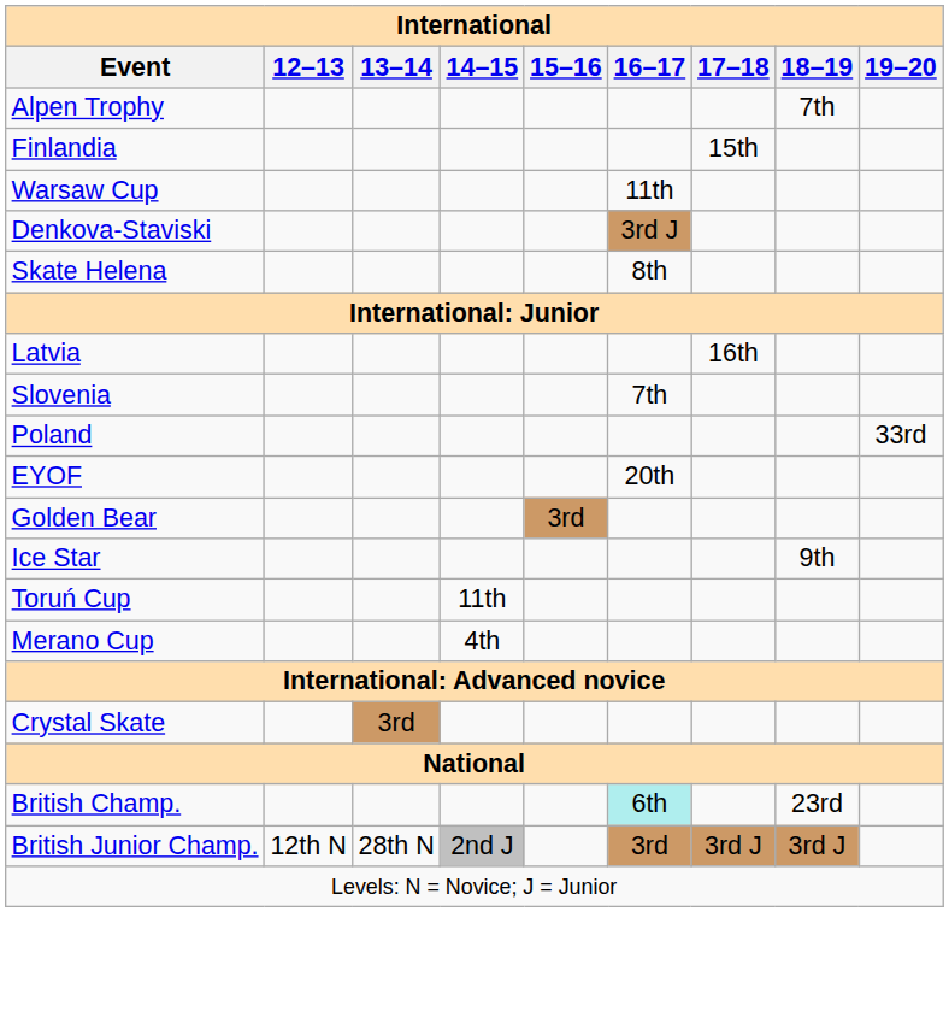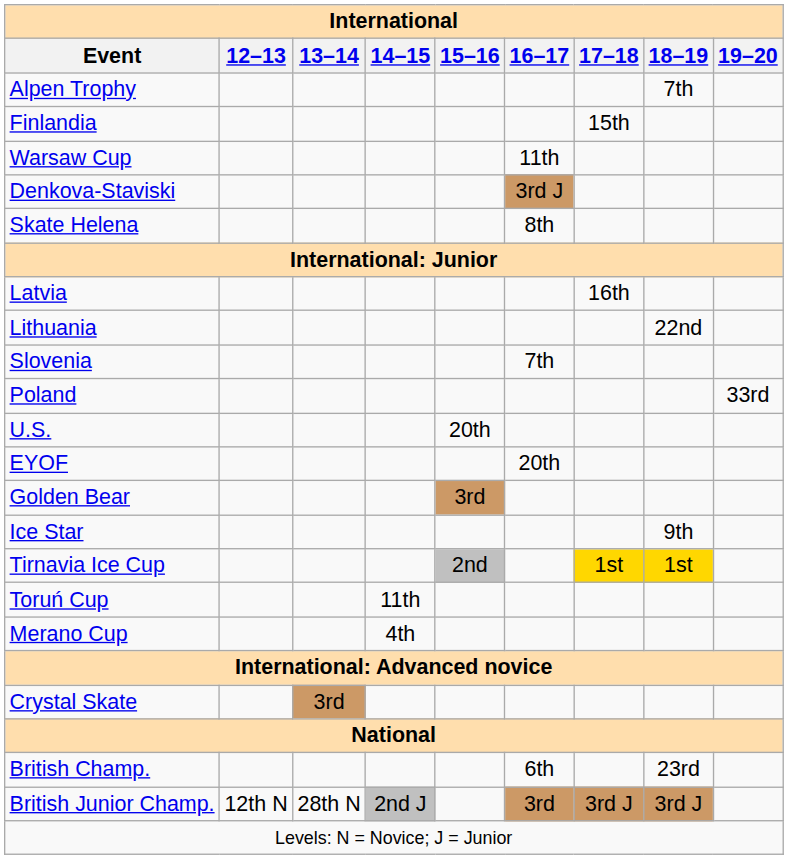+ row: Lithuania | 22nd
+ row: U.S. | 20th
+ row: Tirnavia Ice Cup | 2nd | 1st | 1st
British Champ. | 16–17: paleturquoise background -> no background
